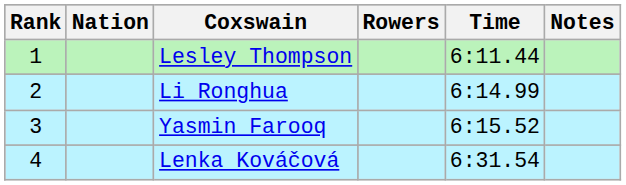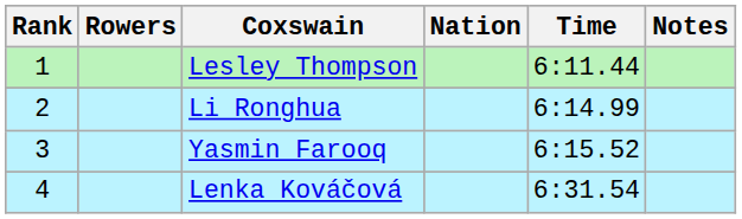columns swapped: Rowers <-> Nation
